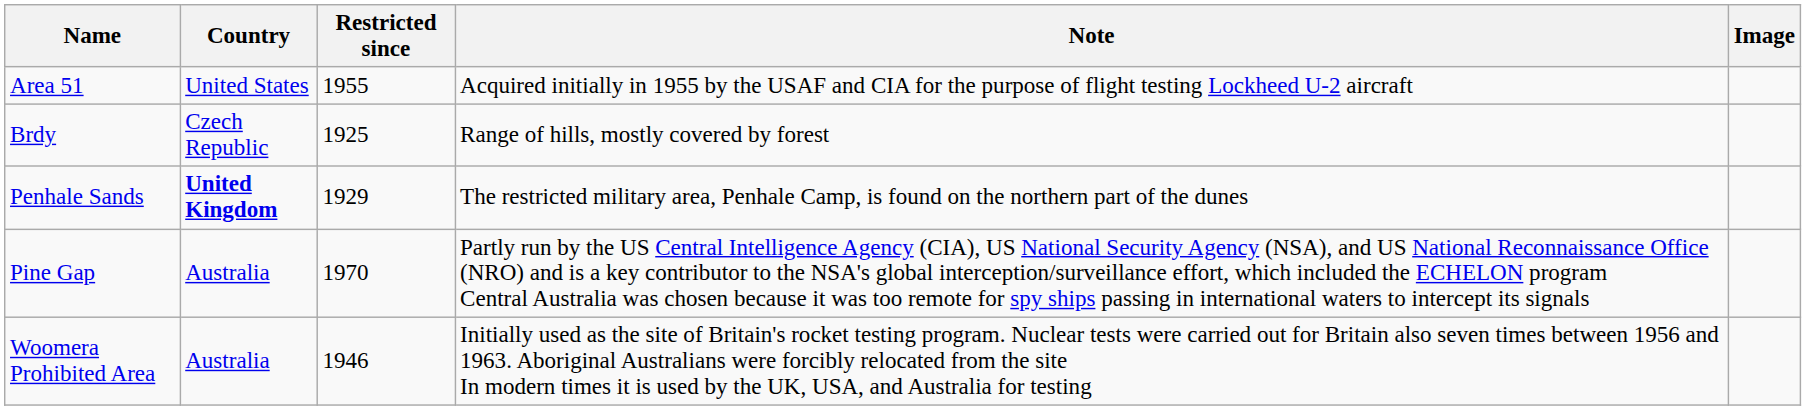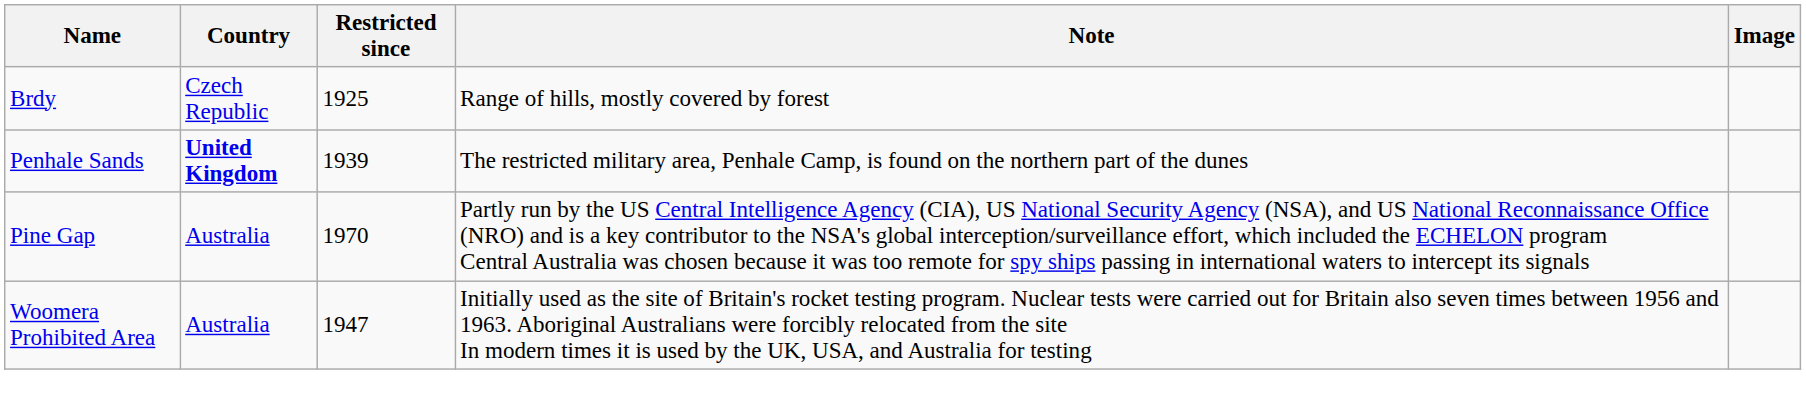- row: Area 51 | United States | 1955 | Acquired initially in 1955 by the USAF and CIA for the purpose of flight testing Lockheed U-2 aircraft
Penhale Sands | Restricted since: 1929 -> 1939
Woomera Prohibited Area | Restricted since: 1946 -> 1947
